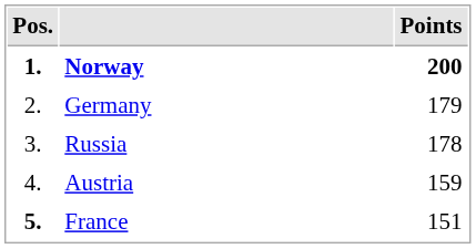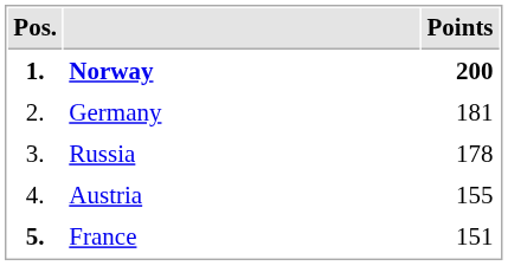Germany | Points: 179 -> 181
Austria | Points: 159 -> 155
